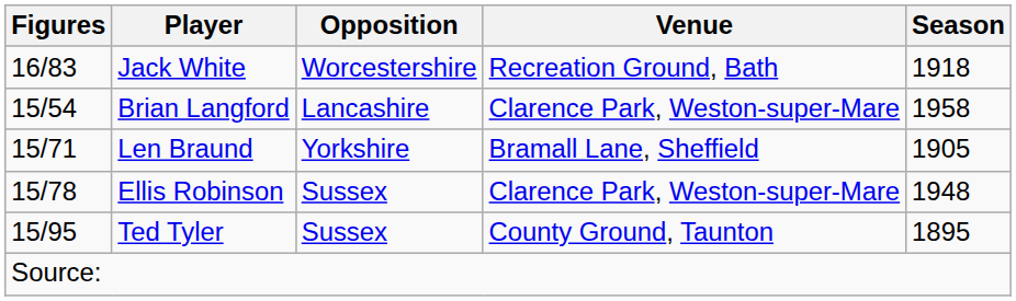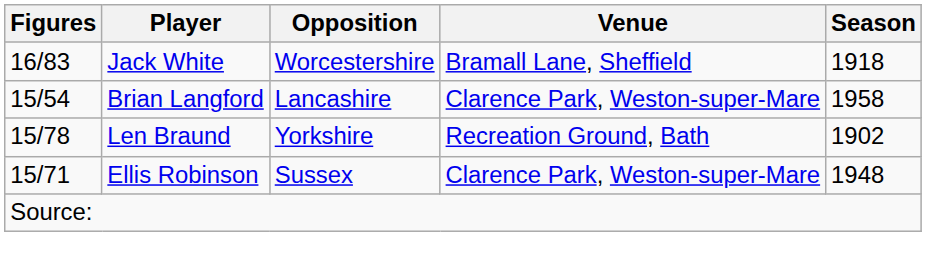Jack White | Venue: Recreation Ground, Bath -> Bramall Lane, Sheffield
Len Braund | Figures: 15/71 -> 15/78
Len Braund | Venue: Bramall Lane, Sheffield -> Recreation Ground, Bath
Len Braund | Season: 1905 -> 1902
Ellis Robinson | Figures: 15/78 -> 15/71
- row: 15/95 | Ted Tyler | Sussex | County Ground, Taunton | 1895
